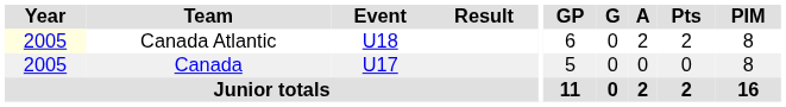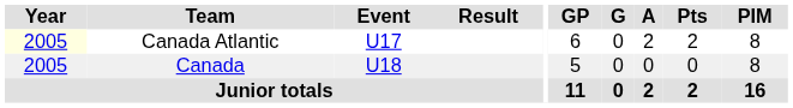Canada Atlantic | Event: U18 -> U17
Canada | Event: U17 -> U18
